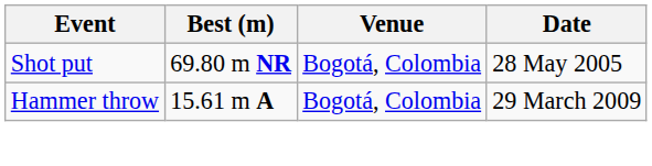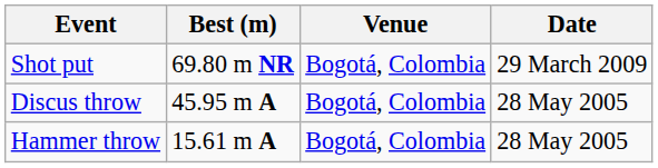Shot put | Date: 28 May 2005 -> 29 March 2009
+ row: Discus throw | 45.95 m A | Bogotá, Colombia | 28 May 2005
Hammer throw | Date: 29 March 2009 -> 28 May 2005
